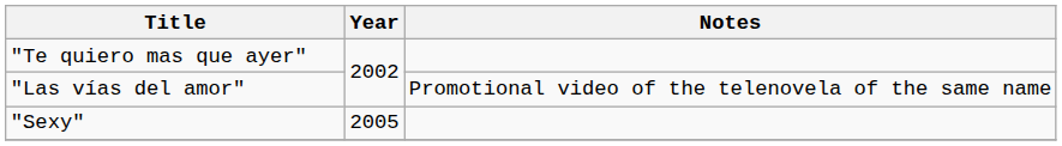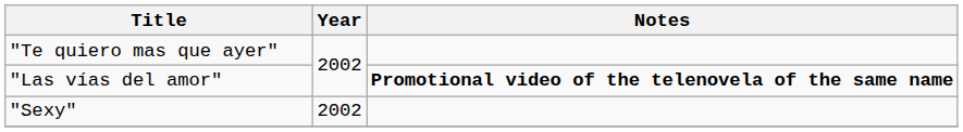"Las vías del amor" | Notes: normal -> bold
"Sexy" | Year: 2005 -> 2002
